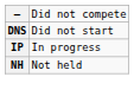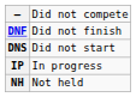+ row: DNF | Did not finish
